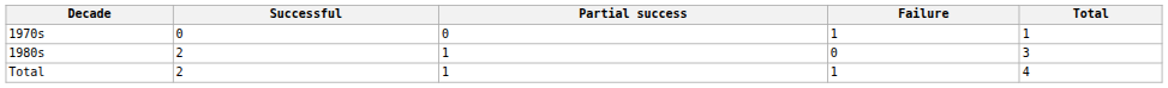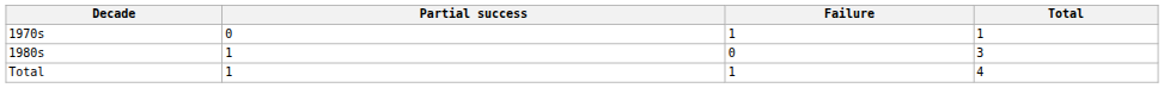- column: Successful | 0 | 2 | 2
